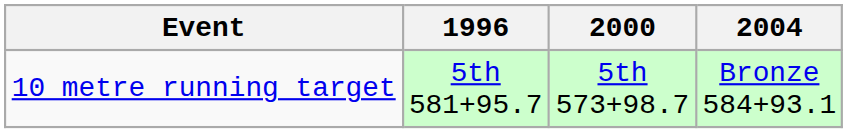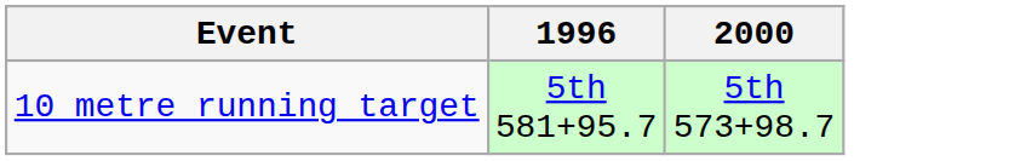- column: 2004 | Bronze 584+93.1
